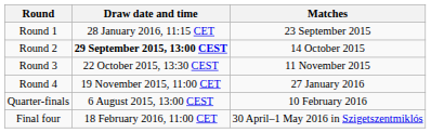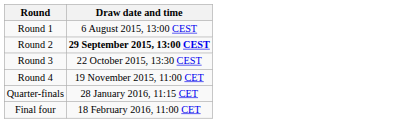- column: Matches | 23 September 2015 | 14 October 2015 | 11 November 2015 | 27 January 2016 | 10 February 2016 | 30 April–1 May 2016 in Szigetszentmiklós
Round 1 | Draw date and time: 28 January 2016, 11:15 CET -> 6 August 2015, 13:00 CEST
Quarter-finals | Draw date and time: 6 August 2015, 13:00 CEST -> 28 January 2016, 11:15 CET
